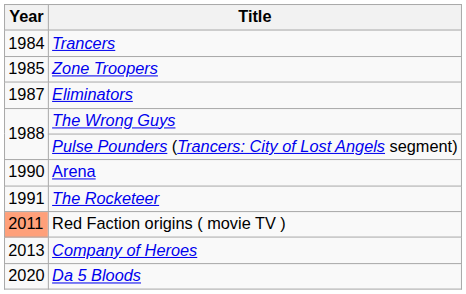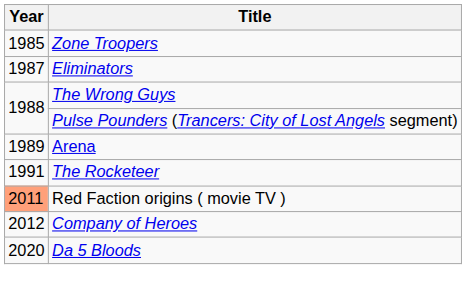- row: 1984 | Trancers
Arena | Year: 1990 -> 1989
Company of Heroes | Year: 2013 -> 2012
